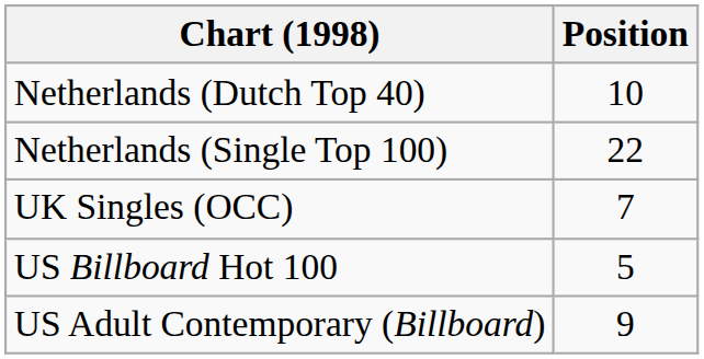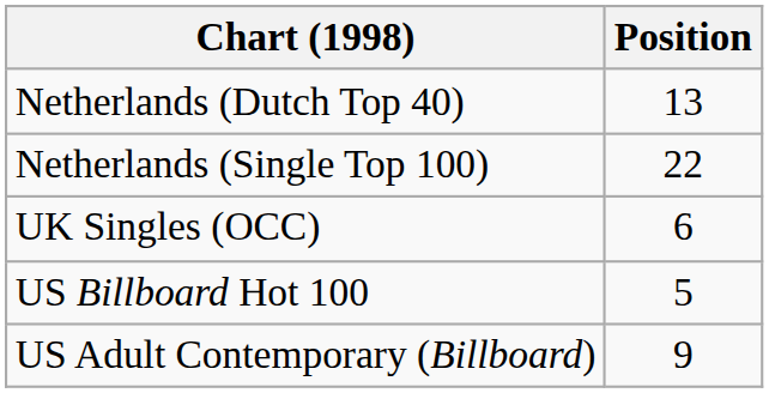Netherlands (Dutch Top 40) | Position: 10 -> 13
UK Singles (OCC) | Position: 7 -> 6
